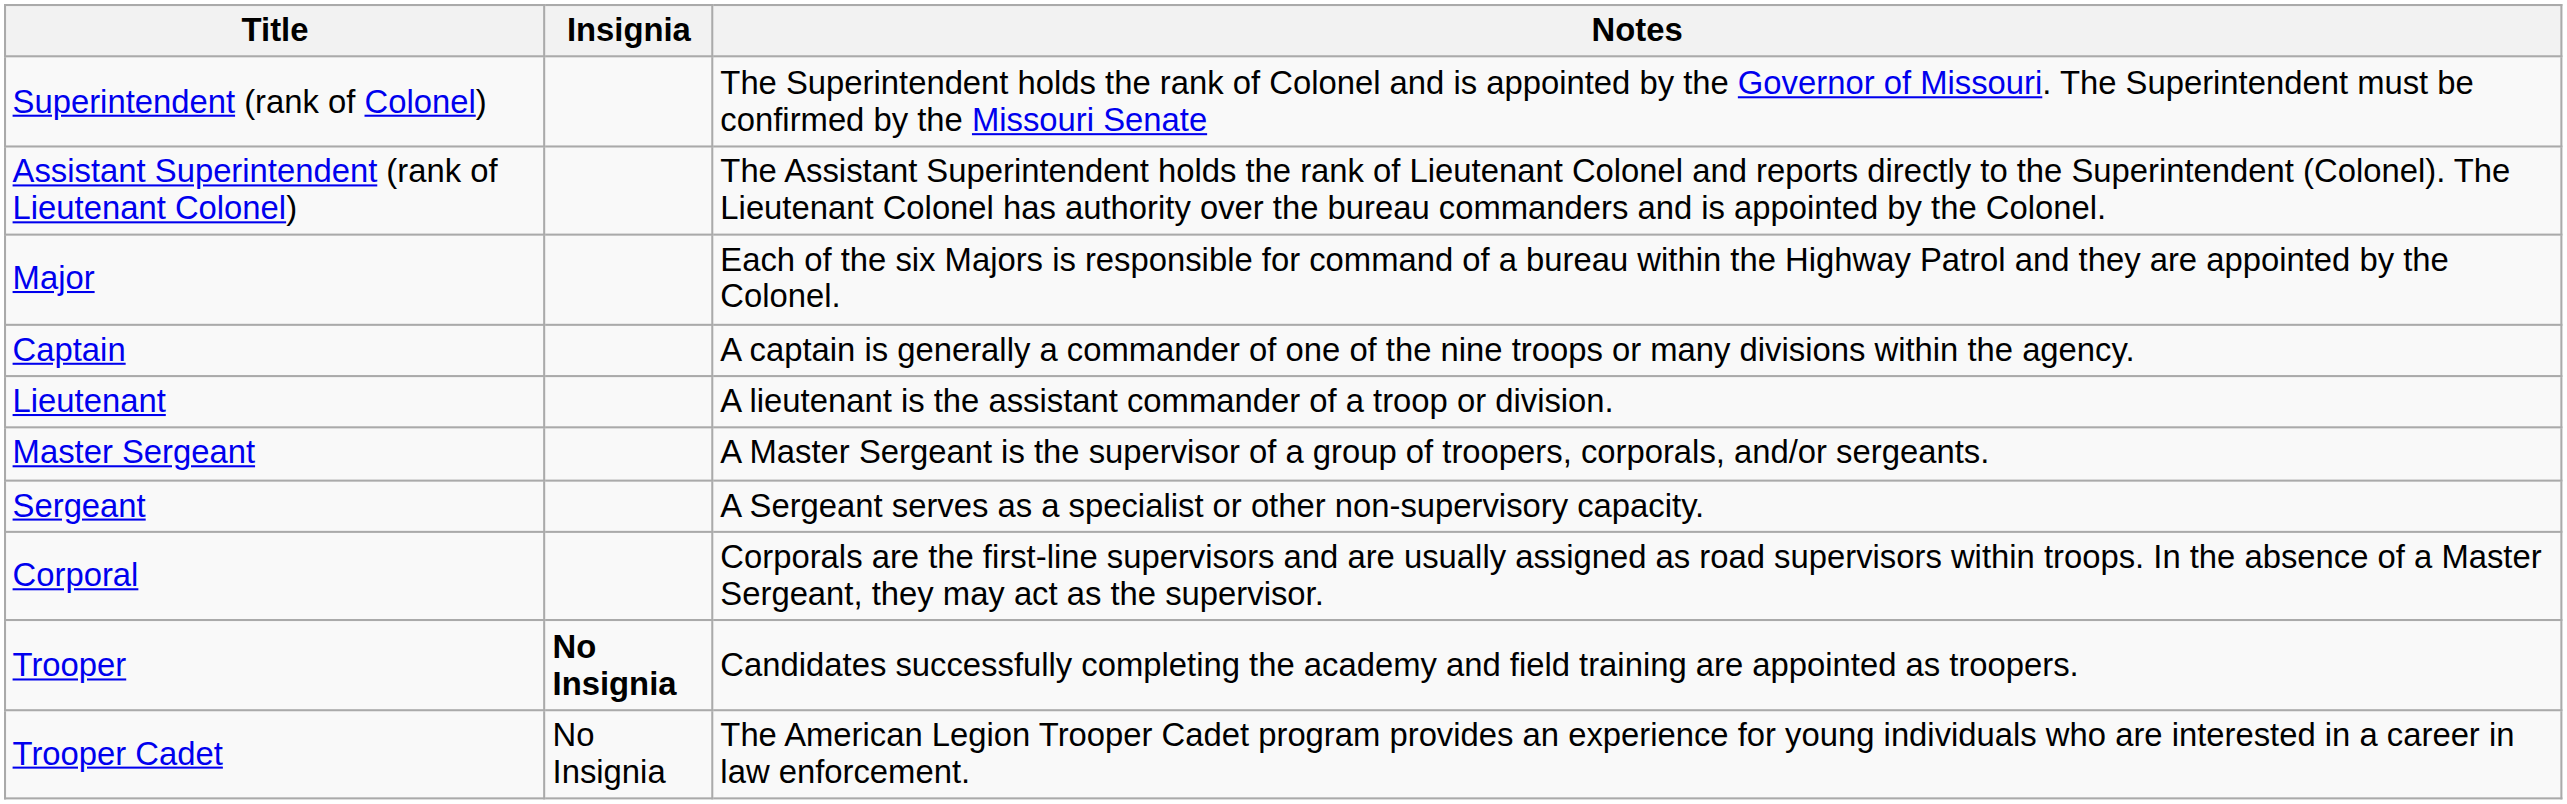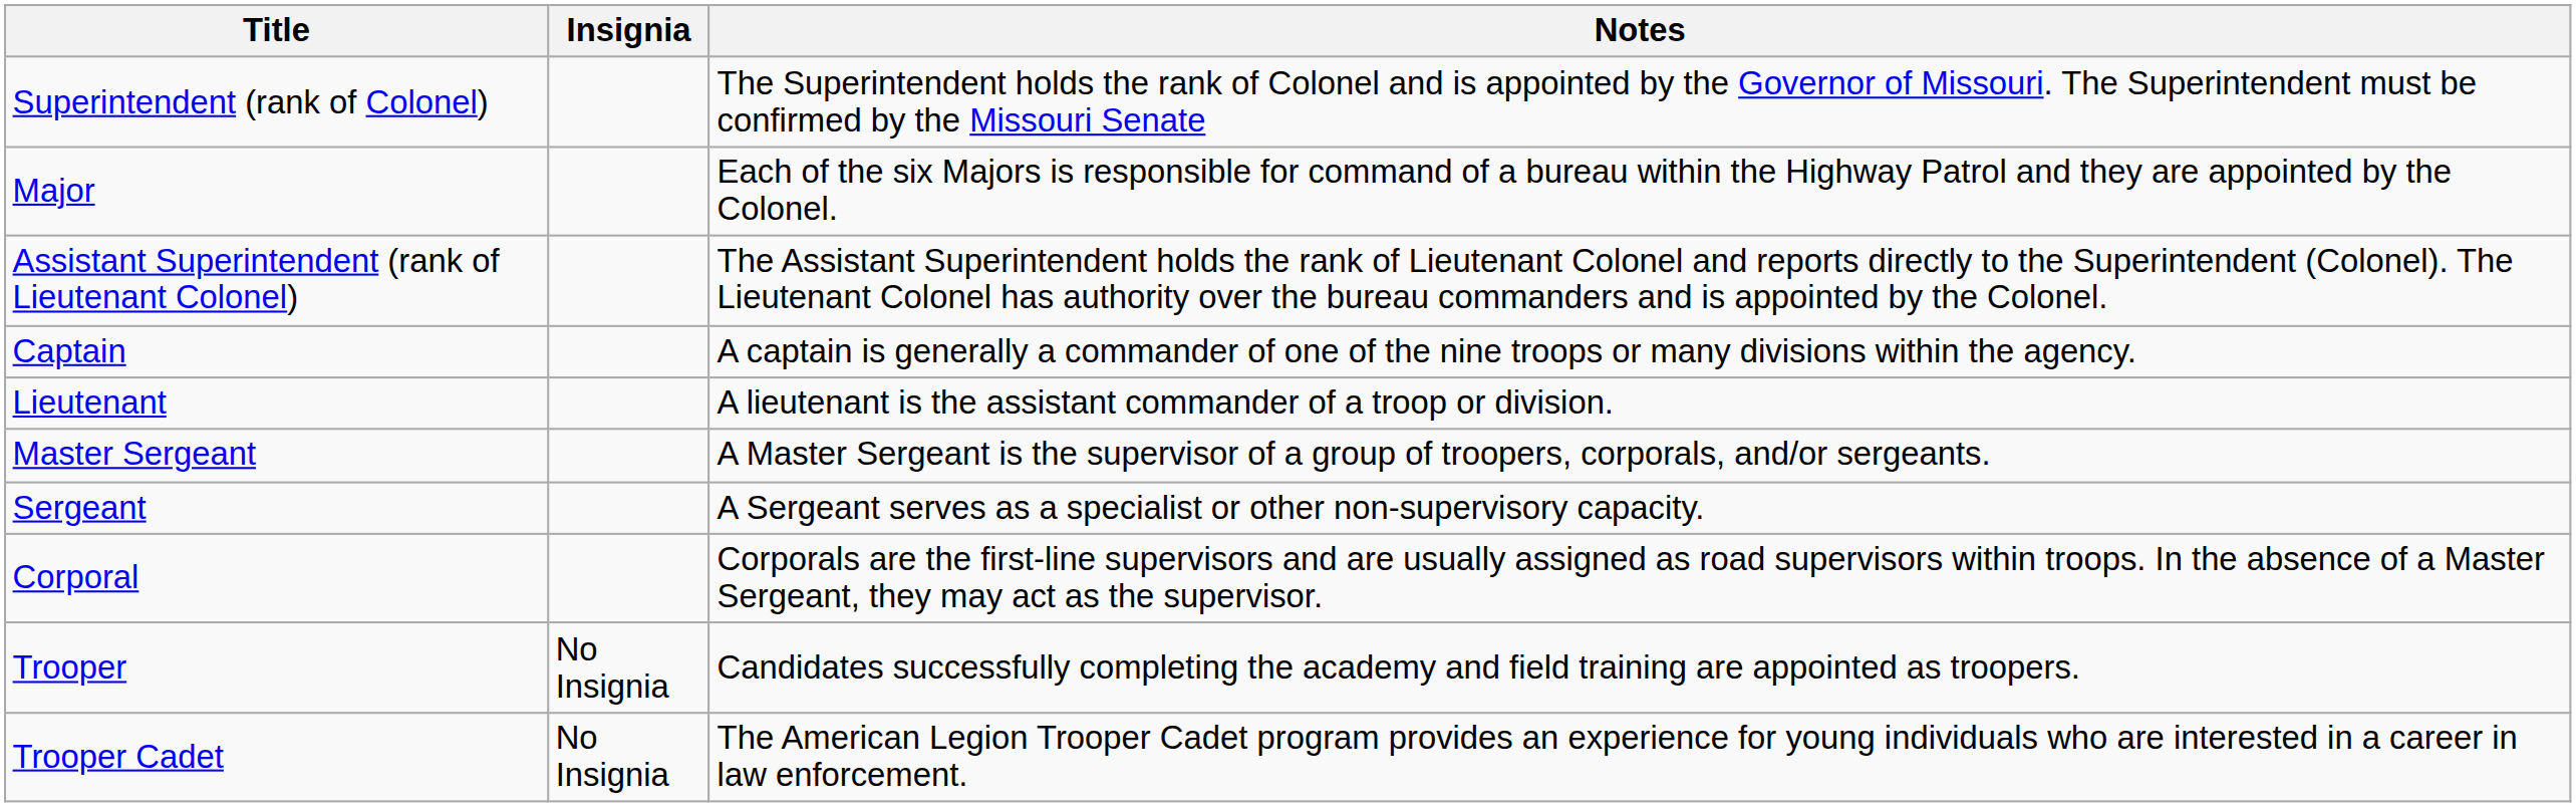rows swapped: Assistant Superintendent (rank of Lieutenant Colonel) <-> Major
Trooper | Insignia: bold -> normal
